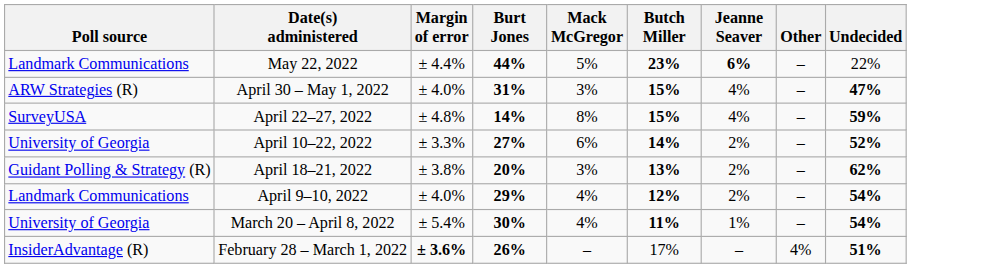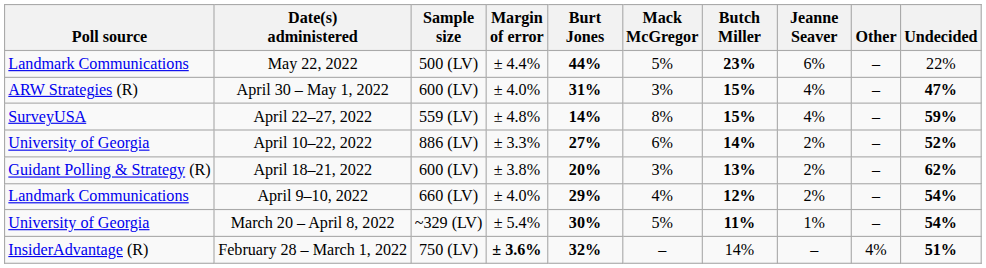+ column: Sample size | 500 (LV) | 600 (LV) | 559 (LV) | 886 (LV) | 600 (LV) | 660 (LV) | ~329 (LV) | 750 (LV)
May 22, 2022 | Jeanne Seaver: bold -> normal
March 20 – April 8, 2022 | Mack McGregor: 4% -> 5%
February 28 – March 1, 2022 | Burt Jones: 26% -> 32%
February 28 – March 1, 2022 | Butch Miller: 17% -> 14%
